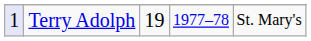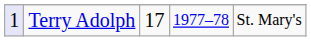Terry Adolph | column 3: 19 -> 17
